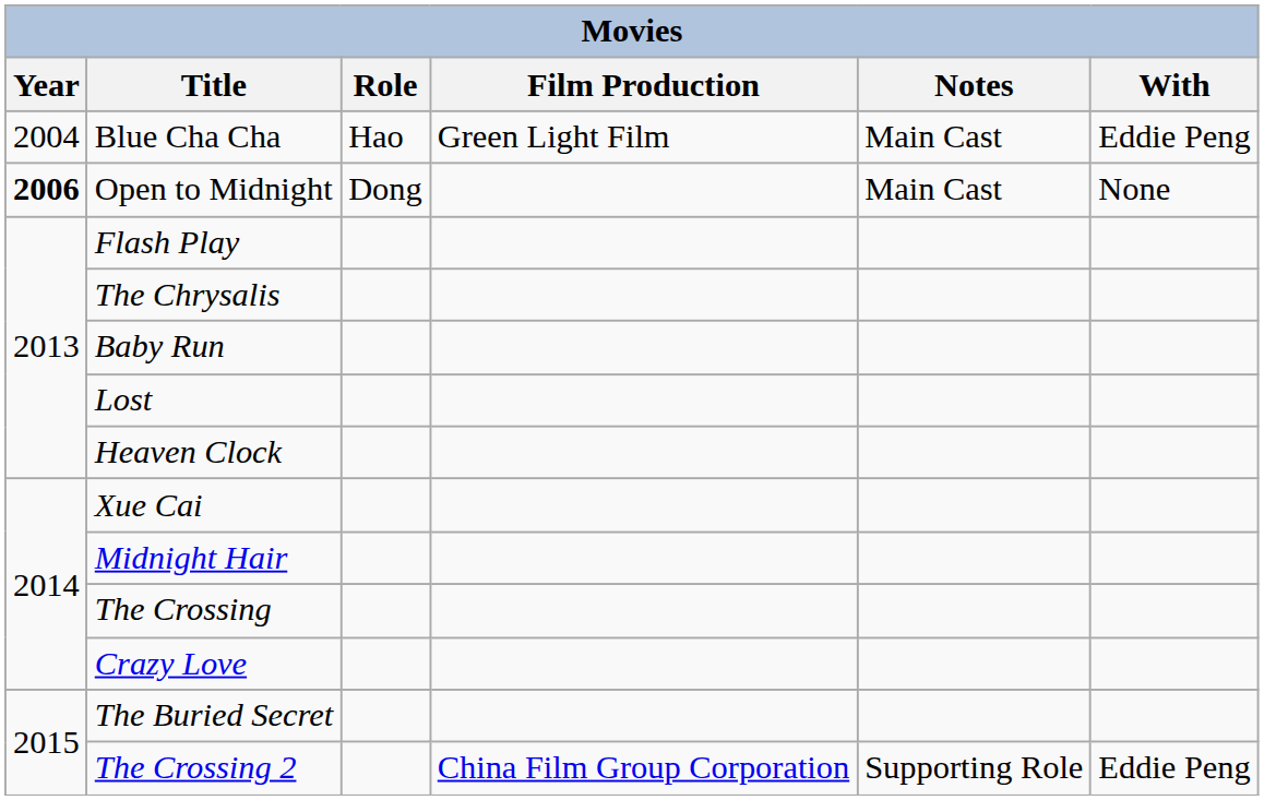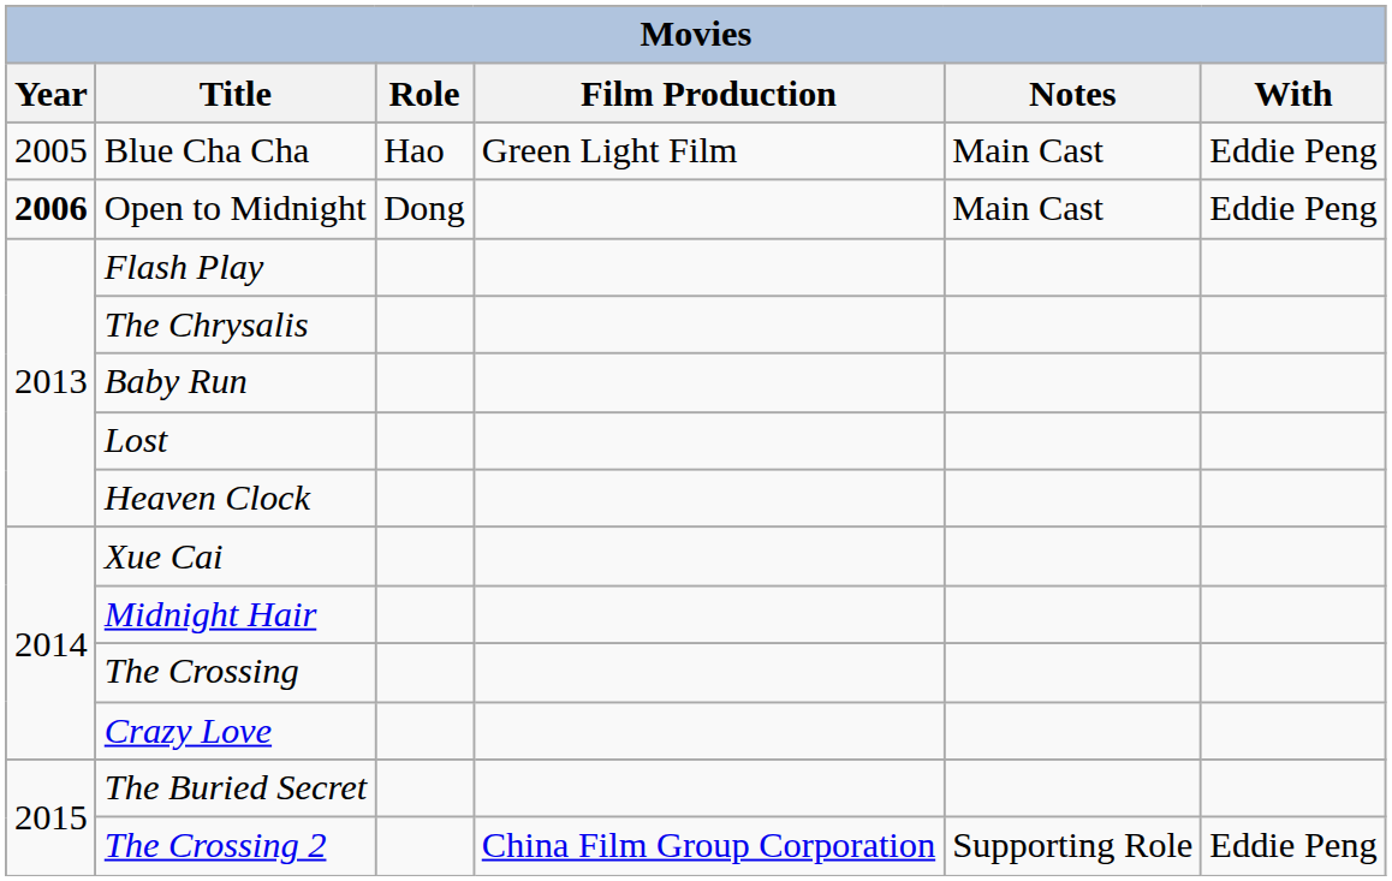Blue Cha Cha | Year: 2004 -> 2005
Open to Midnight | With: None -> Eddie Peng
